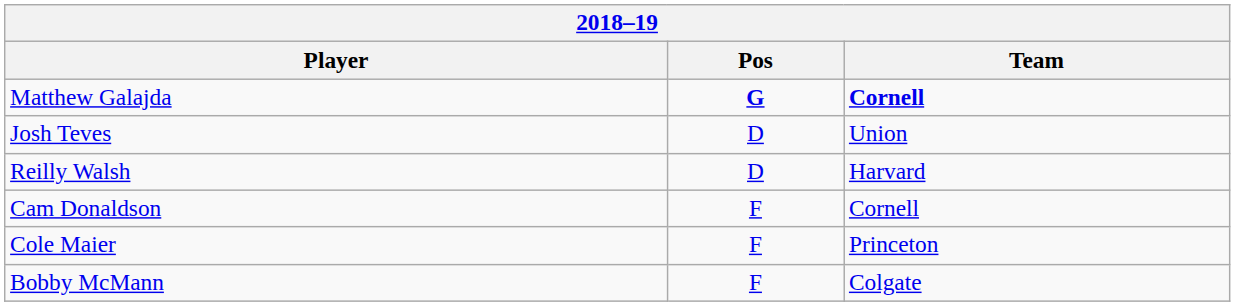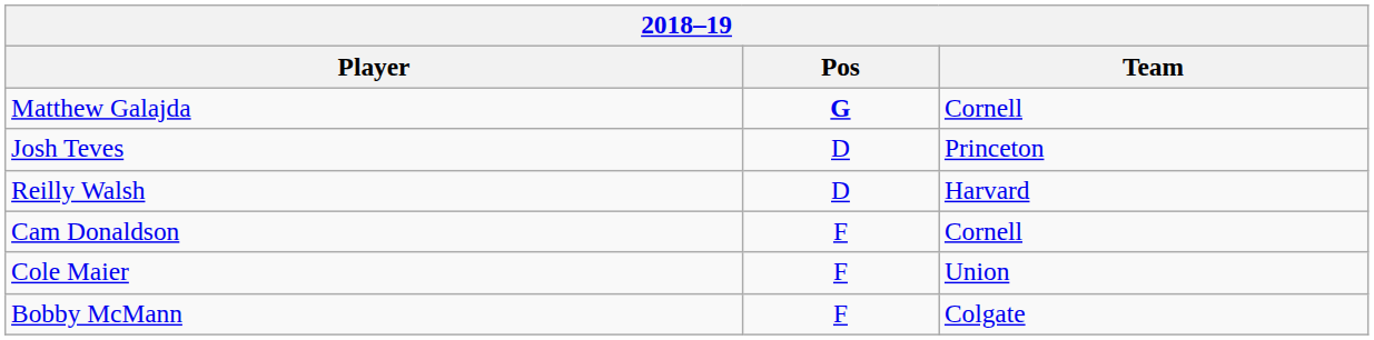Matthew Galajda | Team: bold -> normal
Josh Teves | Team: Union -> Princeton
Cole Maier | Team: Princeton -> Union
